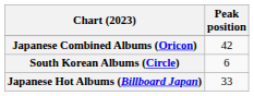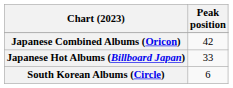rows swapped: Japanese Hot Albums (Billboard Japan) <-> South Korean Albums (Circle)
